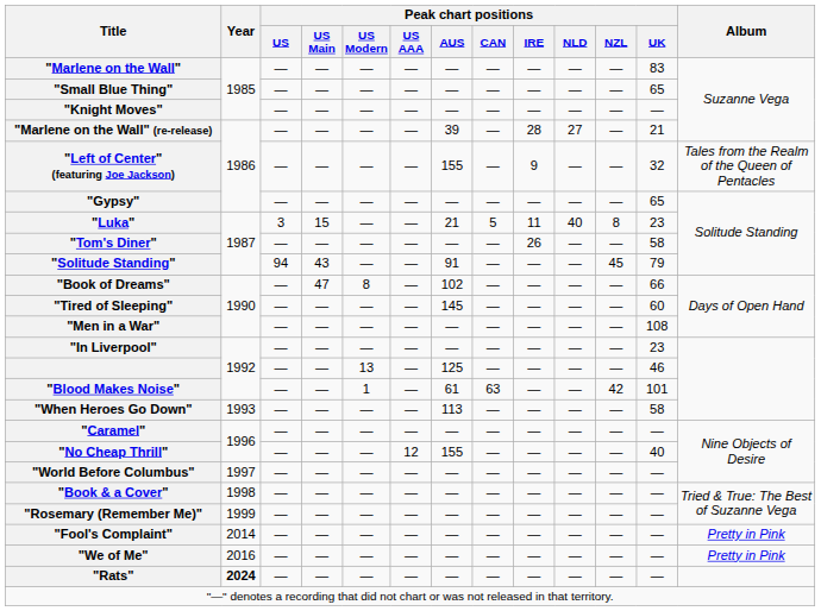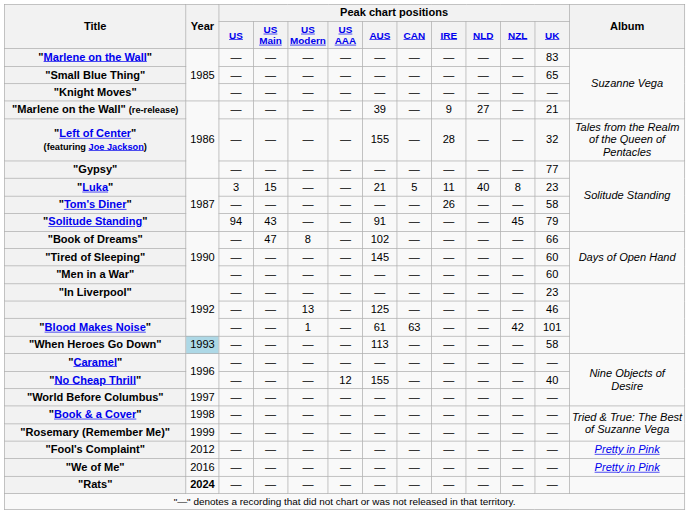"Marlene on the Wall" (re-release) | Peak chart positions / IRE: 28 -> 9
"Left of Center" (featuring Joe Jackson) | Peak chart positions / IRE: 9 -> 28
"Gypsy" | Peak chart positions / UK: 65 -> 77
"Men in a War" | Peak chart positions / UK: 108 -> 60
"When Heroes Go Down" | Year: no background -> lightblue background
"Fool's Complaint" | Year: 2014 -> 2012
